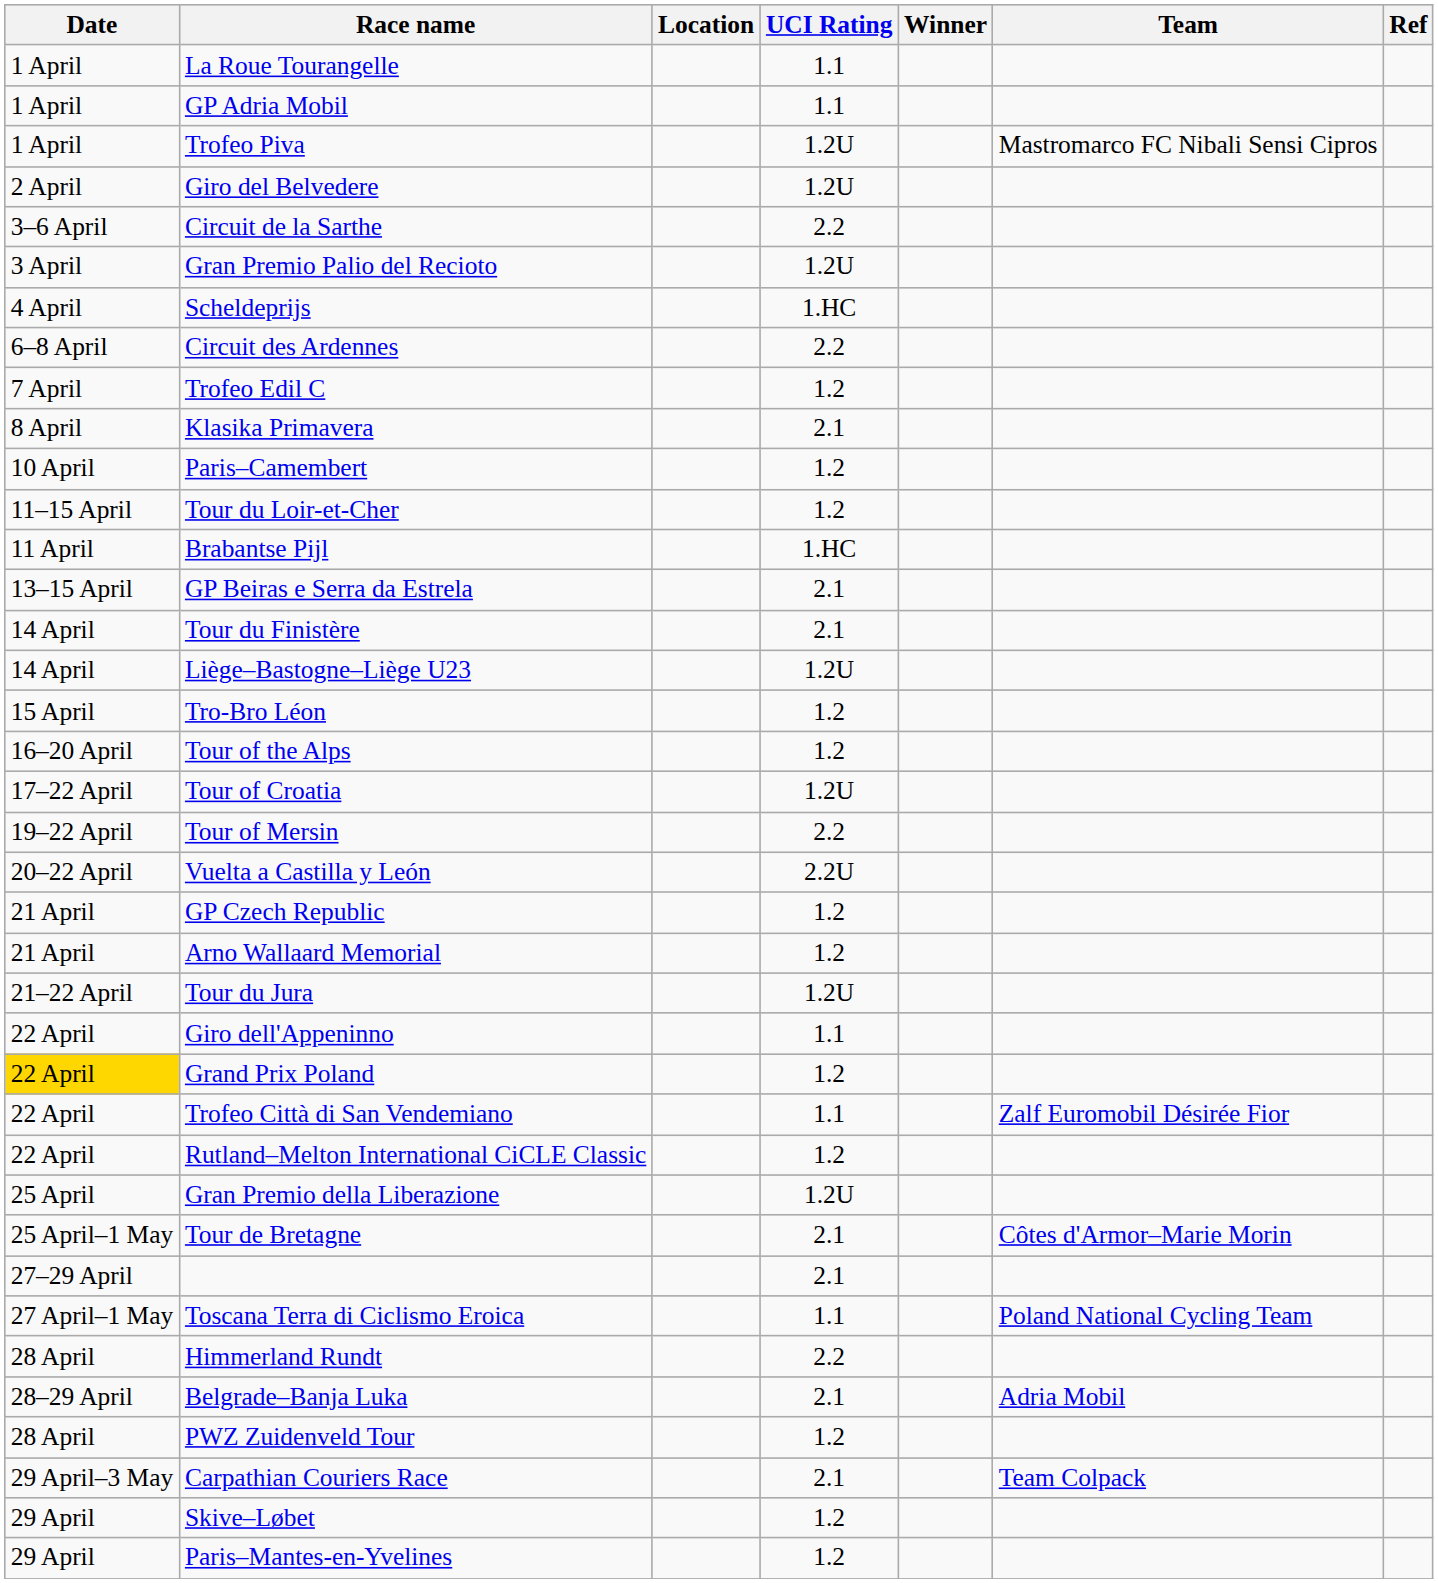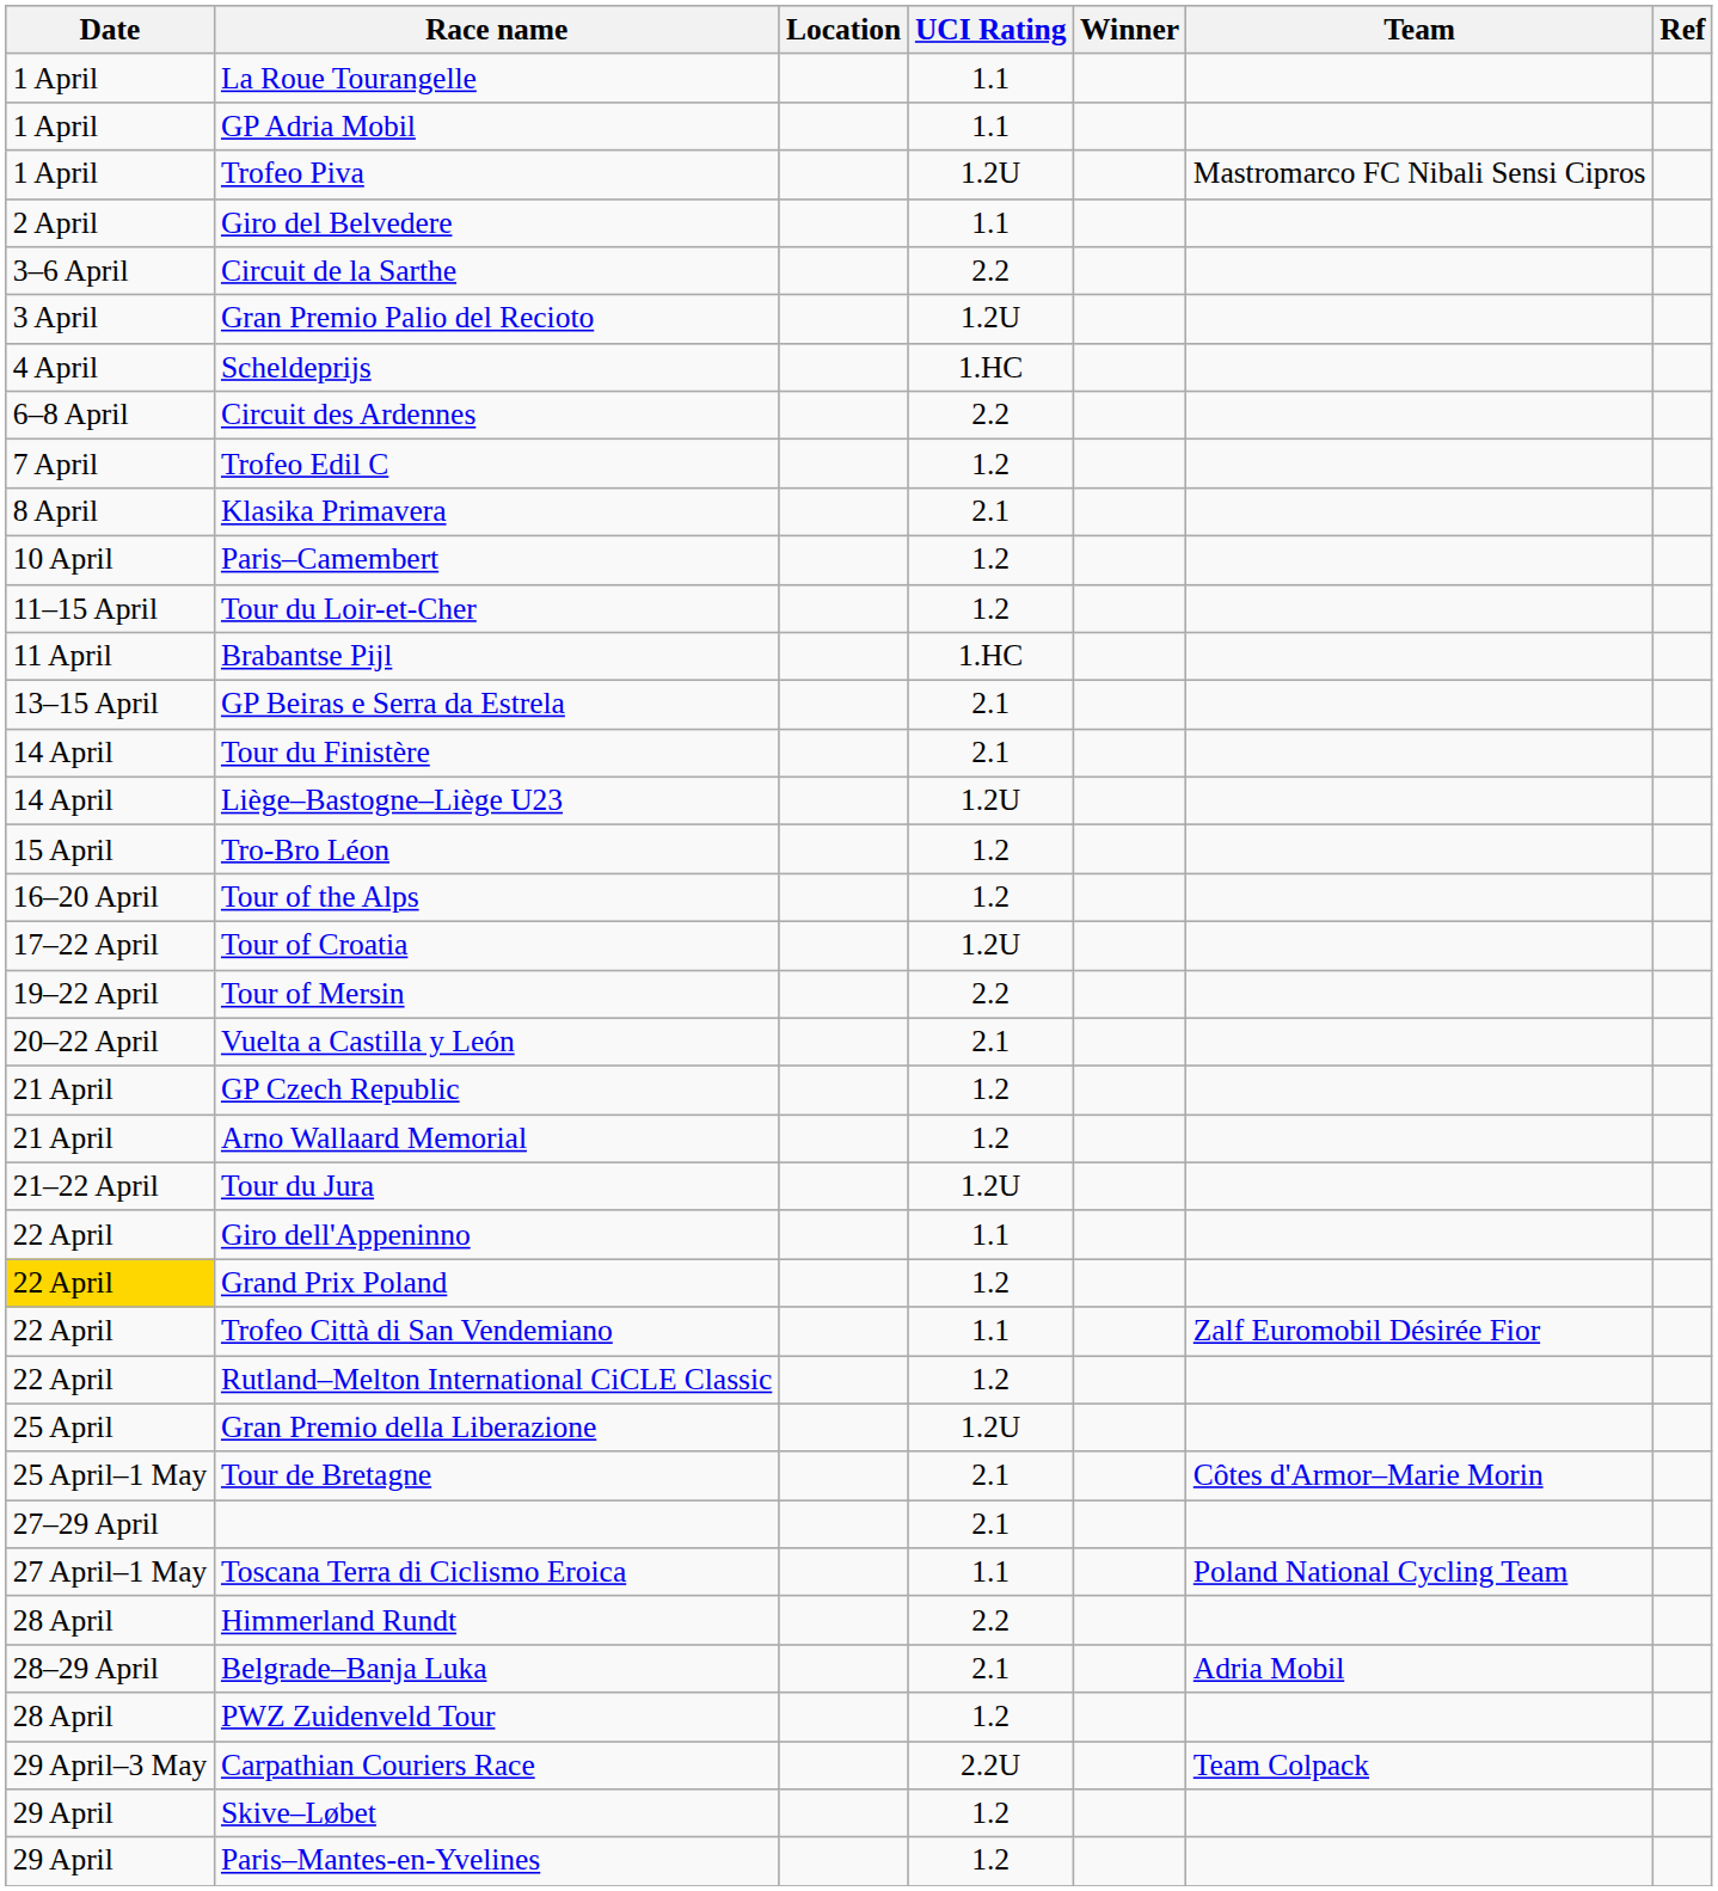Giro del Belvedere | UCI Rating: 1.2U -> 1.1
Vuelta a Castilla y León | UCI Rating: 2.2U -> 2.1
Carpathian Couriers Race | UCI Rating: 2.1 -> 2.2U
